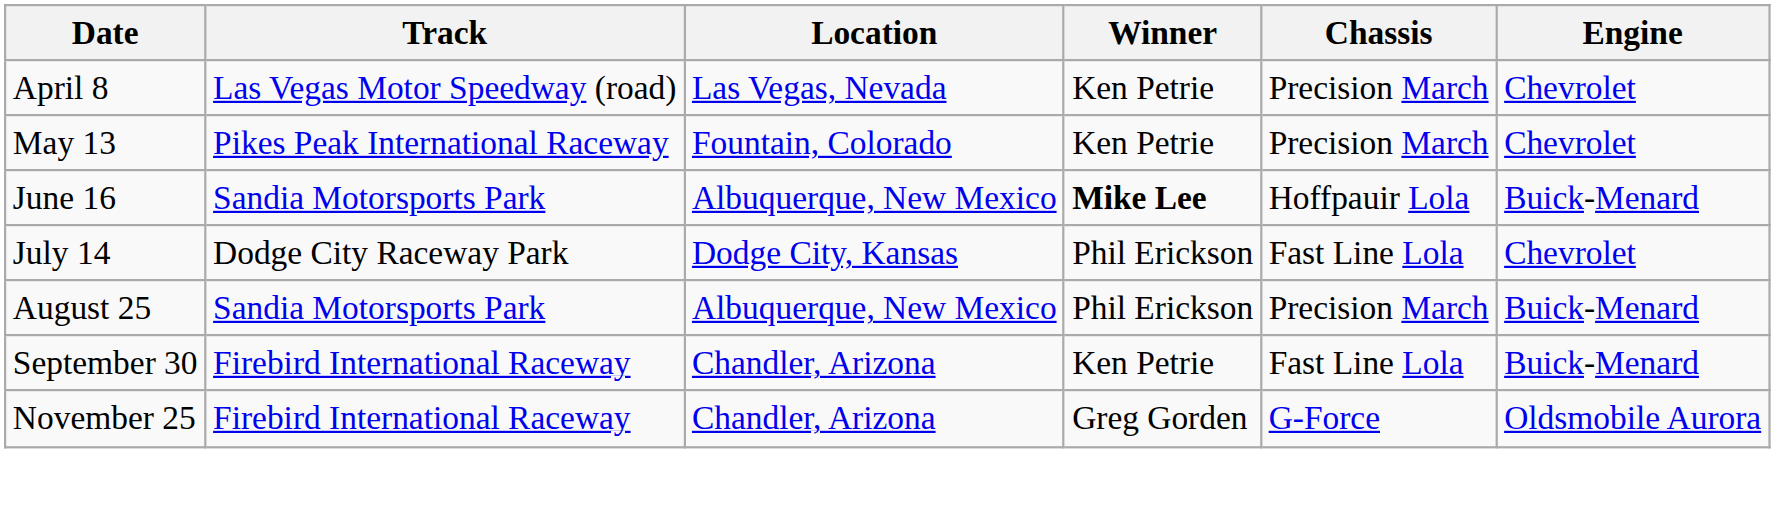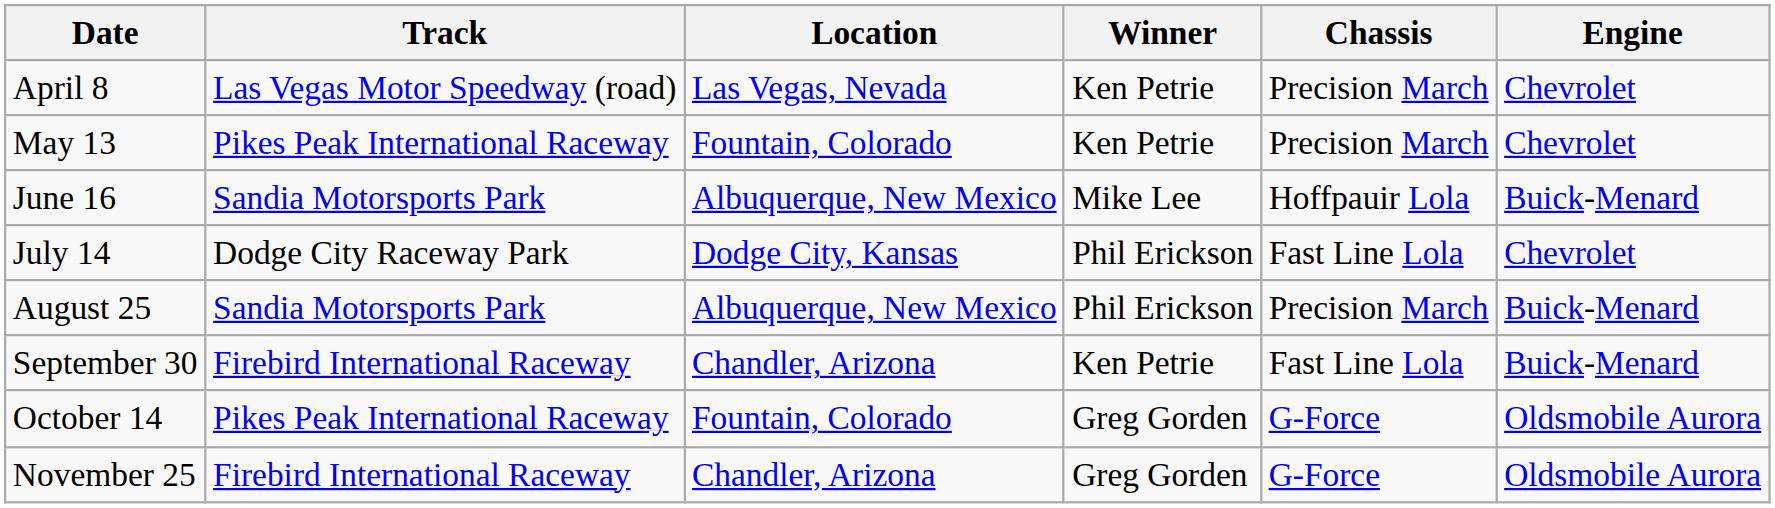June 16 | Winner: bold -> normal
+ row: October 14 | Pikes Peak International Raceway | Fountain, Colorado | Greg Gorden | G-Force | Oldsmobile Aurora
